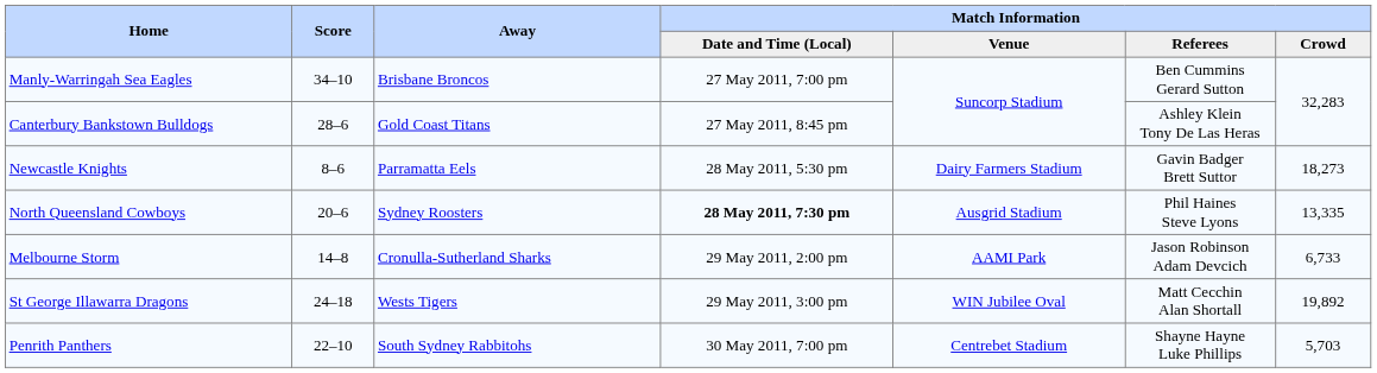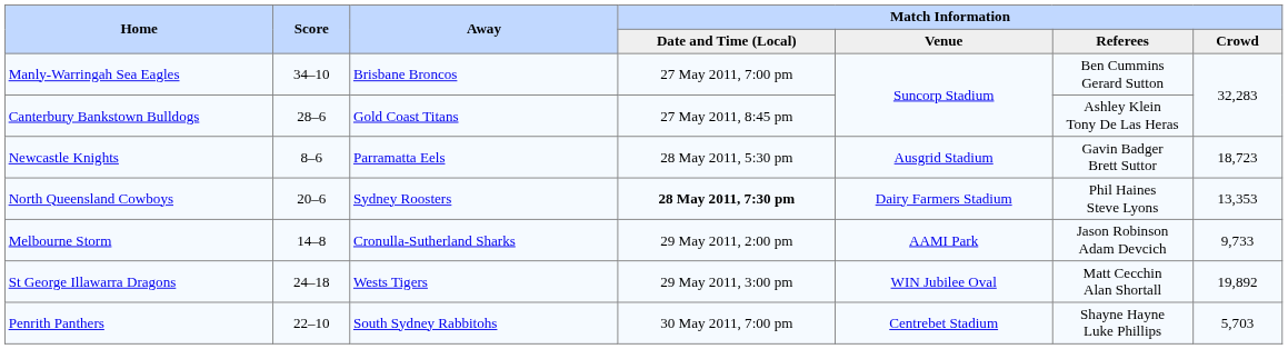Newcastle Knights | Match Information / Venue: Dairy Farmers Stadium -> Ausgrid Stadium
Newcastle Knights | Match Information / Crowd: 18,273 -> 18,723
North Queensland Cowboys | Match Information / Venue: Ausgrid Stadium -> Dairy Farmers Stadium
North Queensland Cowboys | Match Information / Crowd: 13,335 -> 13,353
Melbourne Storm | Match Information / Crowd: 6,733 -> 9,733
